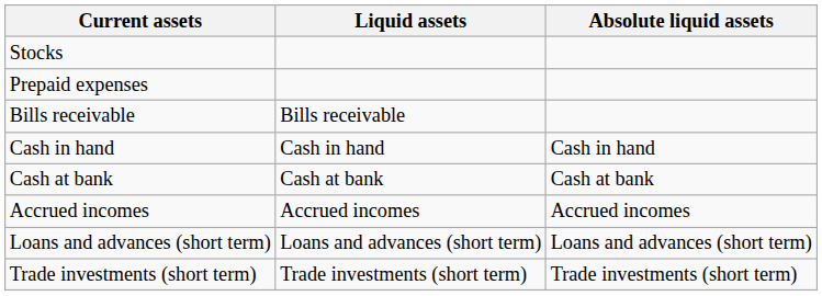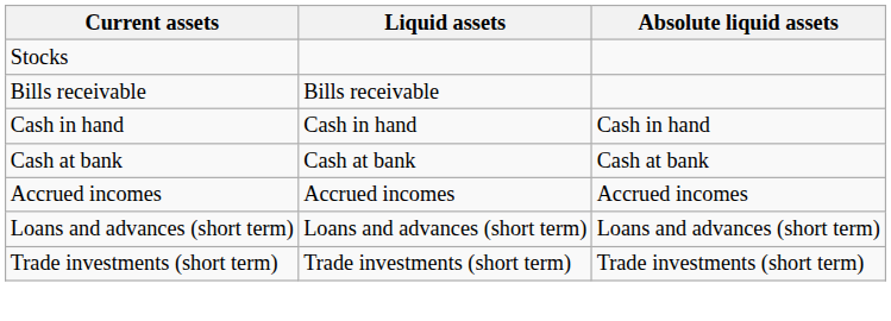- row: Prepaid expenses
